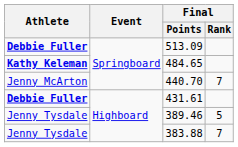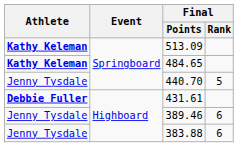513.09 | Athlete: Debbie Fuller -> Kathy Keleman
440.70 | Athlete: Jenny McArton -> Jenny Tysdale
440.70 | Final / Rank: 7 -> 5
389.46 | Final / Rank: 5 -> 6
383.88 | Final / Rank: 7 -> 6
